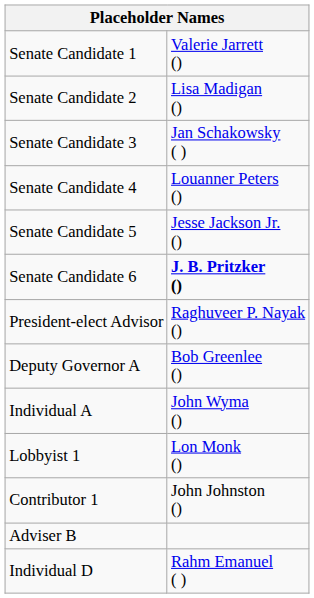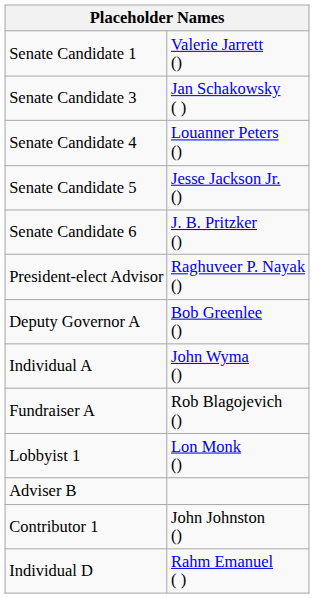- row: Senate Candidate 2 | Lisa Madigan ()
Senate Candidate 6 | column 2: bold -> normal
+ row: Fundraiser A | Rob Blagojevich ()
rows swapped: Contributor 1 <-> Adviser B
